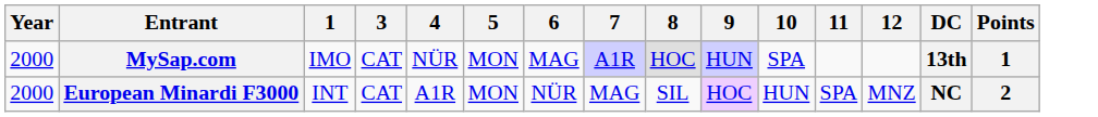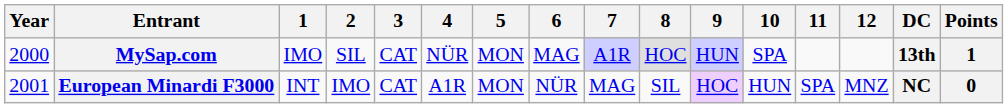+ column: 2 | SIL | IMO
European Minardi F3000 | Year: 2000 -> 2001
European Minardi F3000 | Points: 2 -> 0
